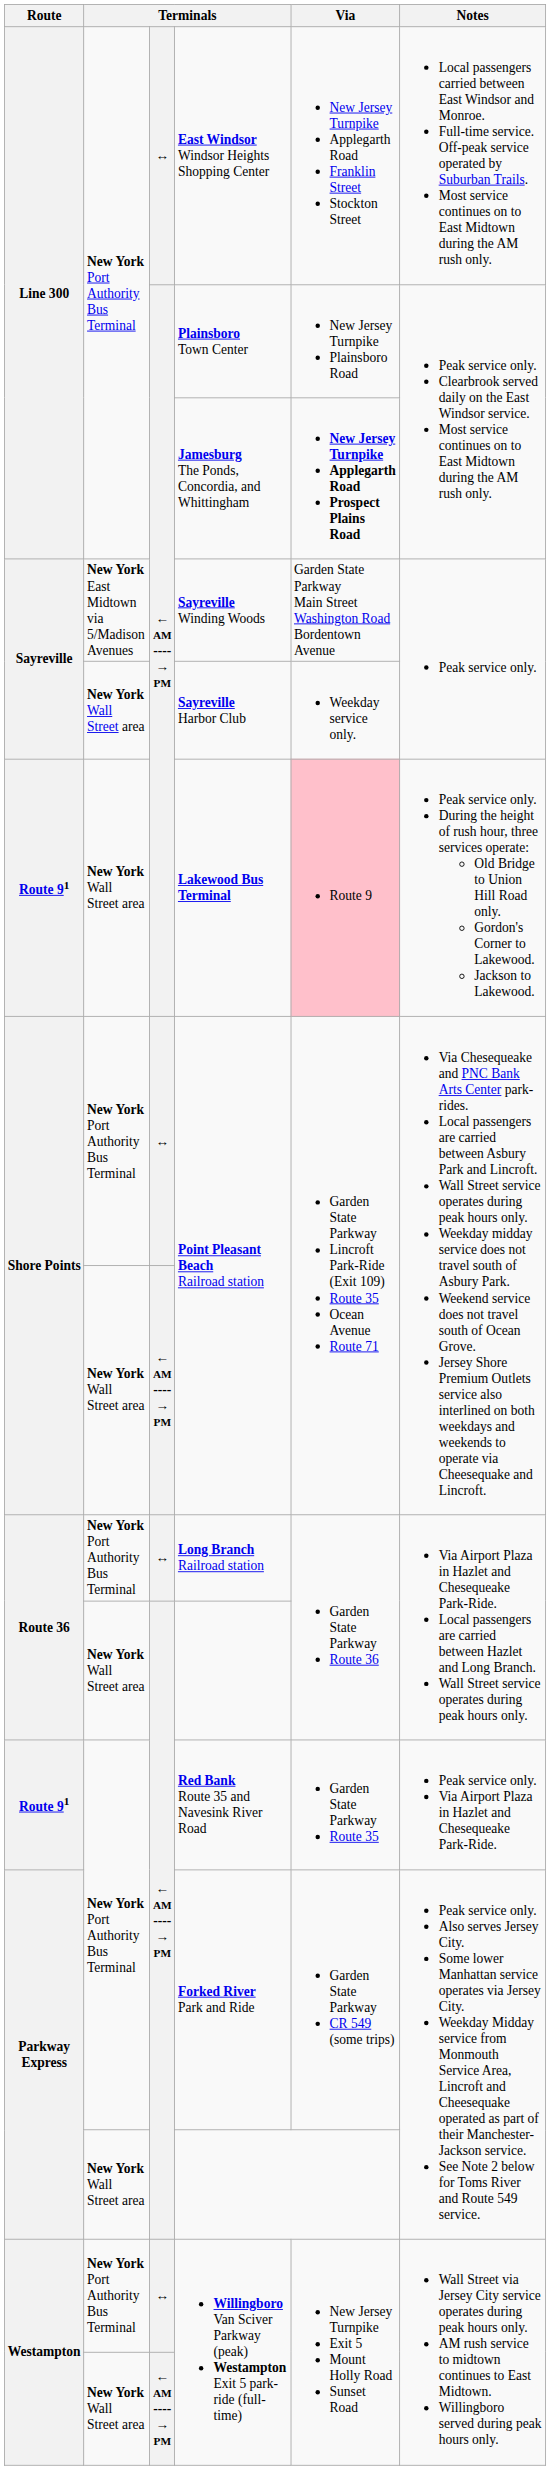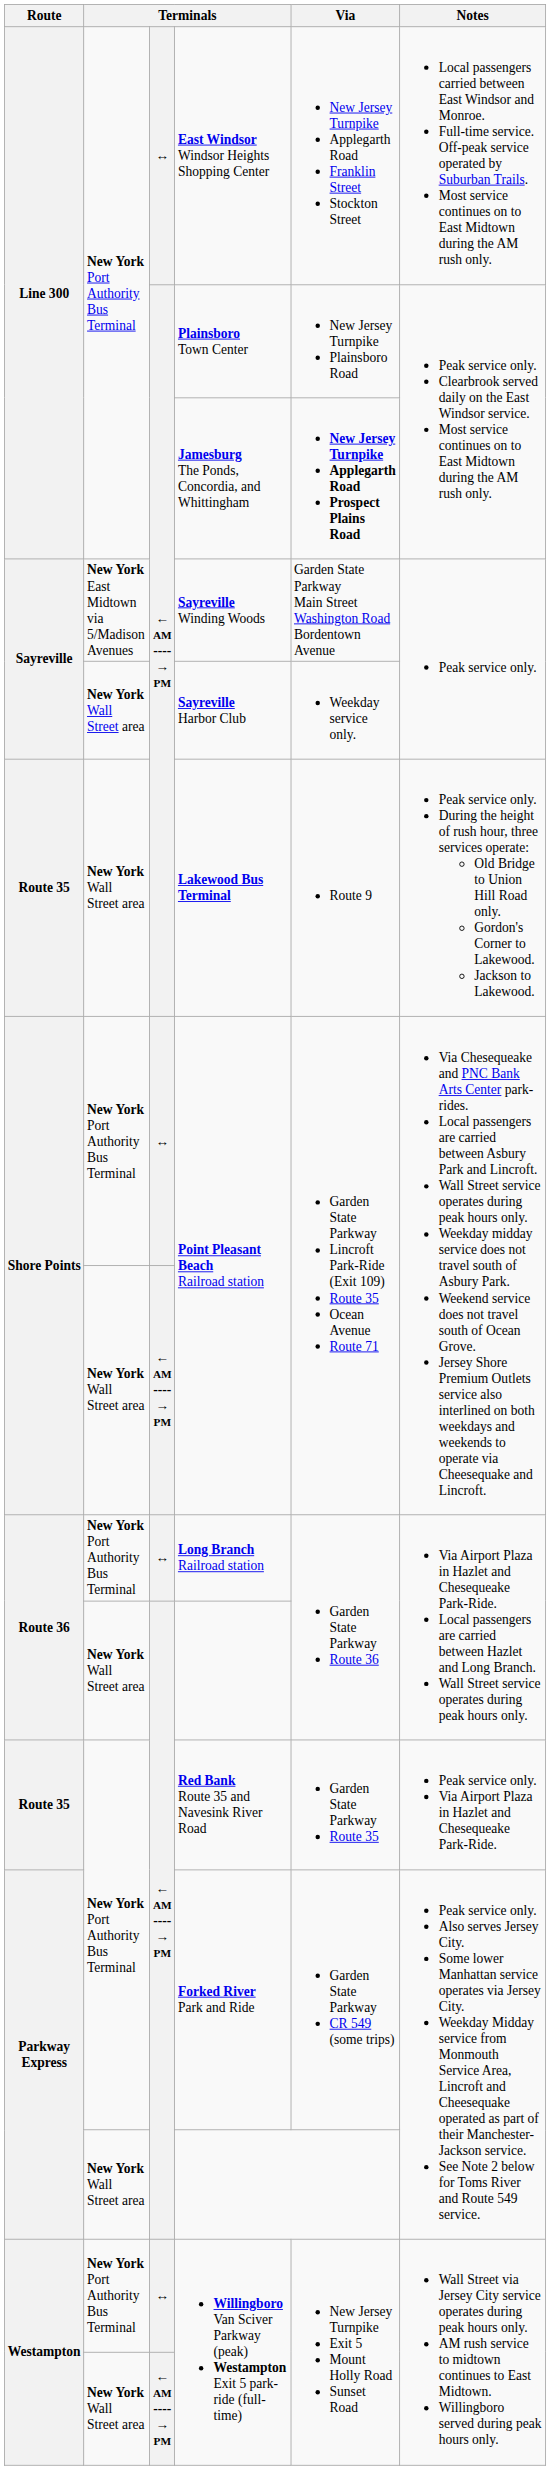Lakewood Bus Terminal | Route: Route 91 -> Route 35
Lakewood Bus Terminal | Via: pink background -> no background
Red Bank Route 35 and Navesink River Road | Route: Route 91 -> Route 35
